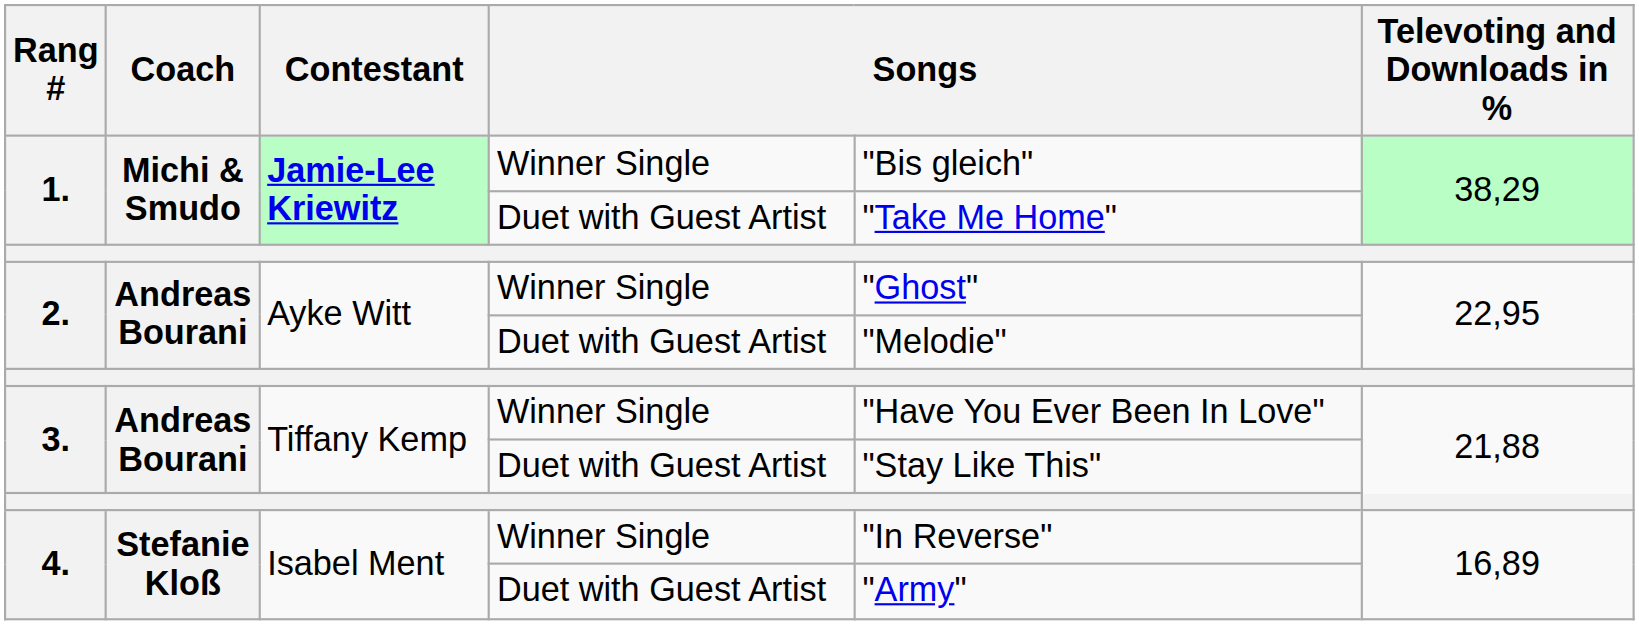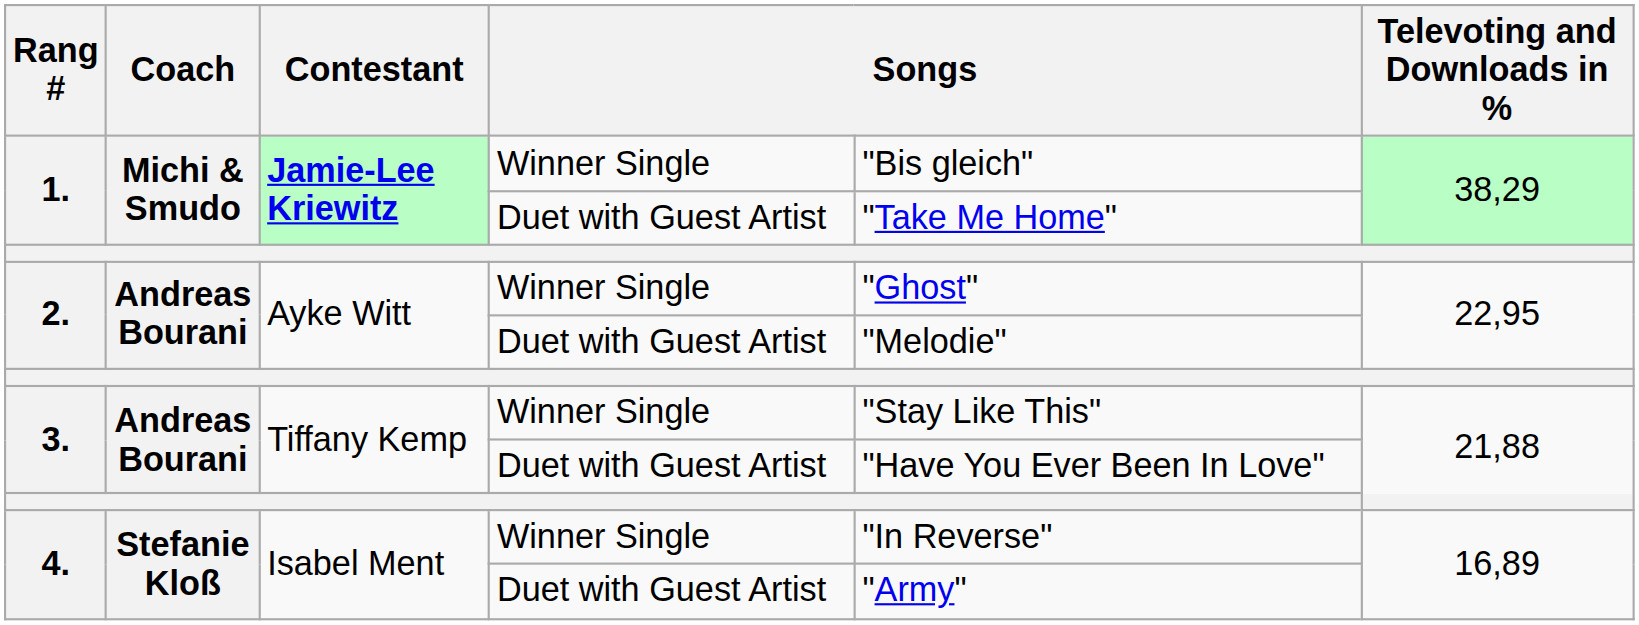3. / Winner Single | column 5: "Have You Ever Been In Love" -> "Stay Like This"
3. / Duet with Guest Artist | column 5: "Stay Like This" -> "Have You Ever Been In Love"
